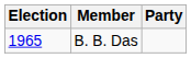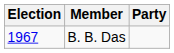B. B. Das | Election: 1965 -> 1967
